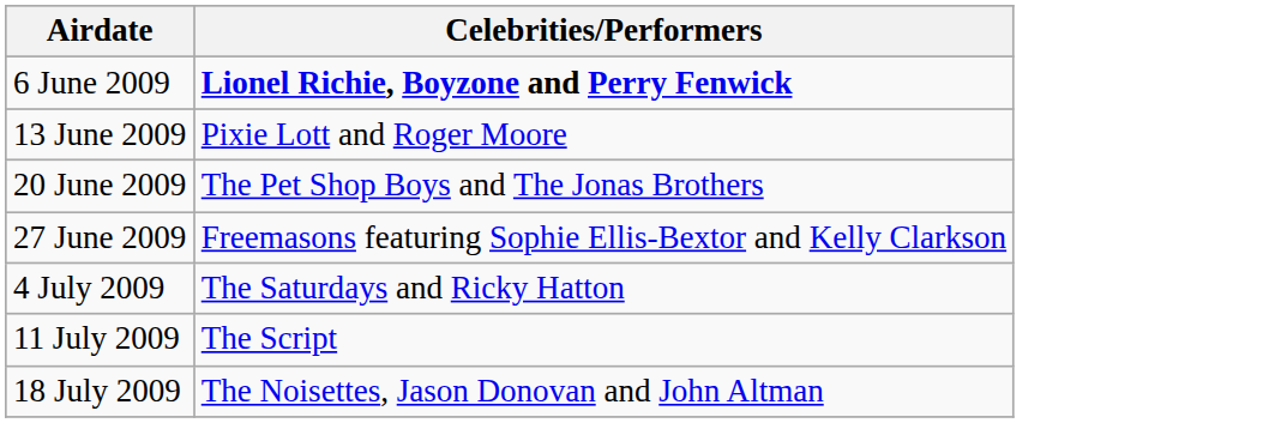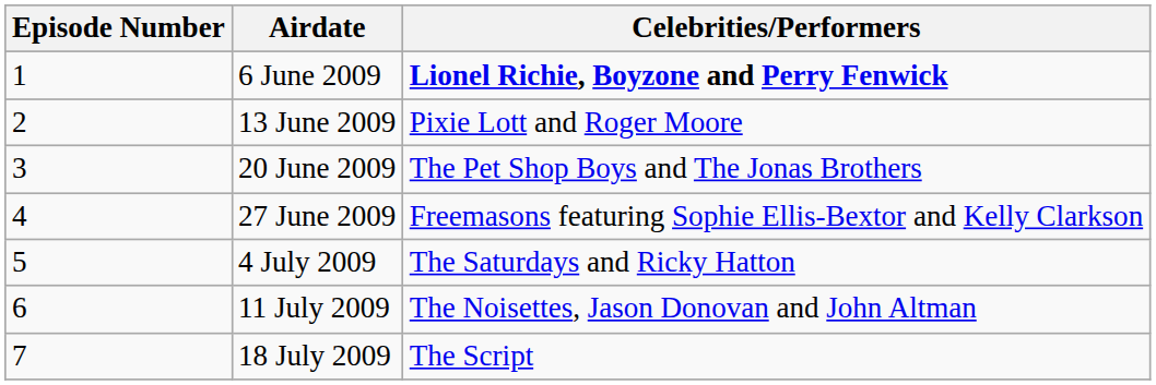+ column: Episode Number | 1 | 2 | 3 | 4 | 5 | 6 | 7
11 July 2009 | Celebrities/Performers: The Script -> The Noisettes, Jason Donovan and John Altman
18 July 2009 | Celebrities/Performers: The Noisettes, Jason Donovan and John Altman -> The Script
